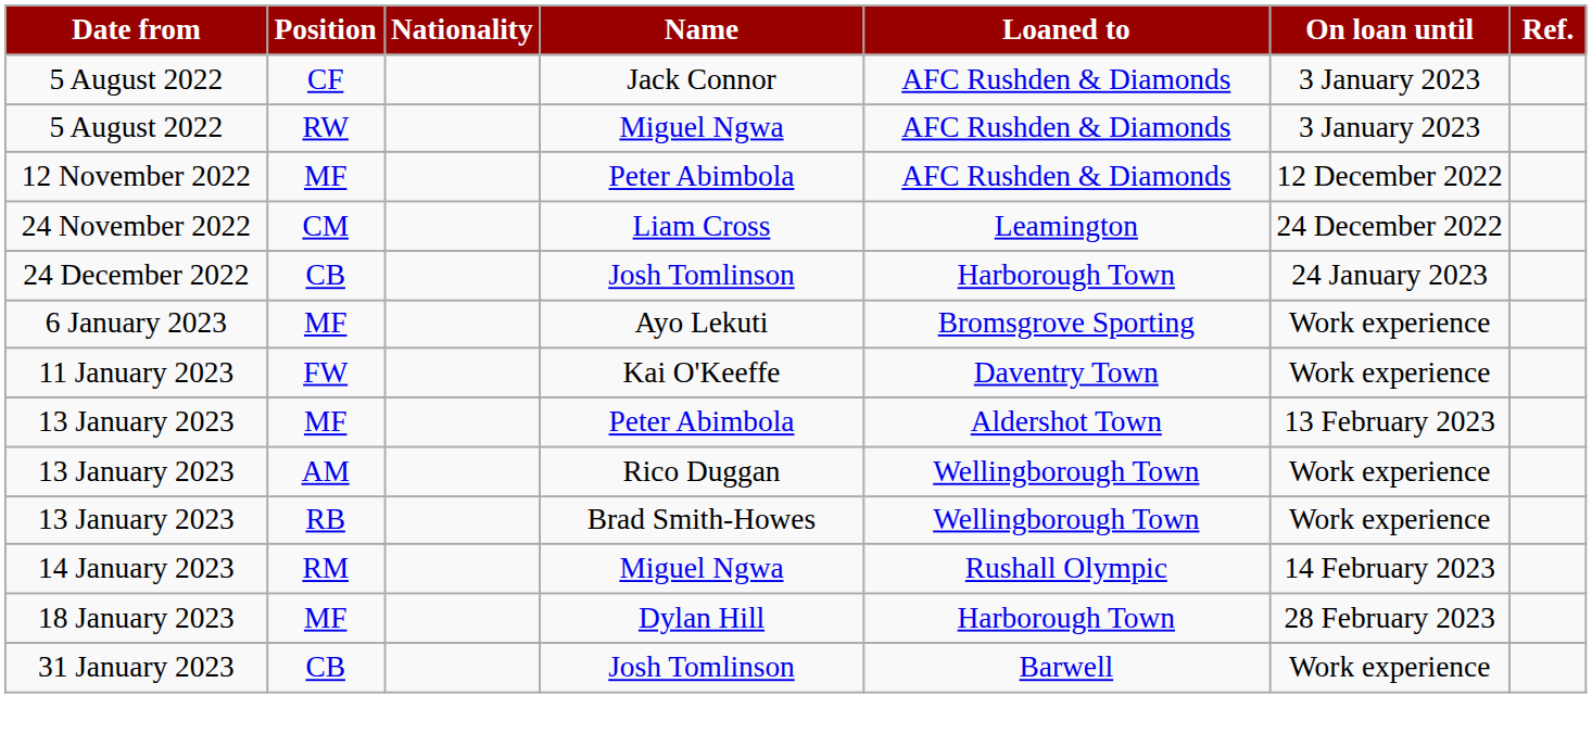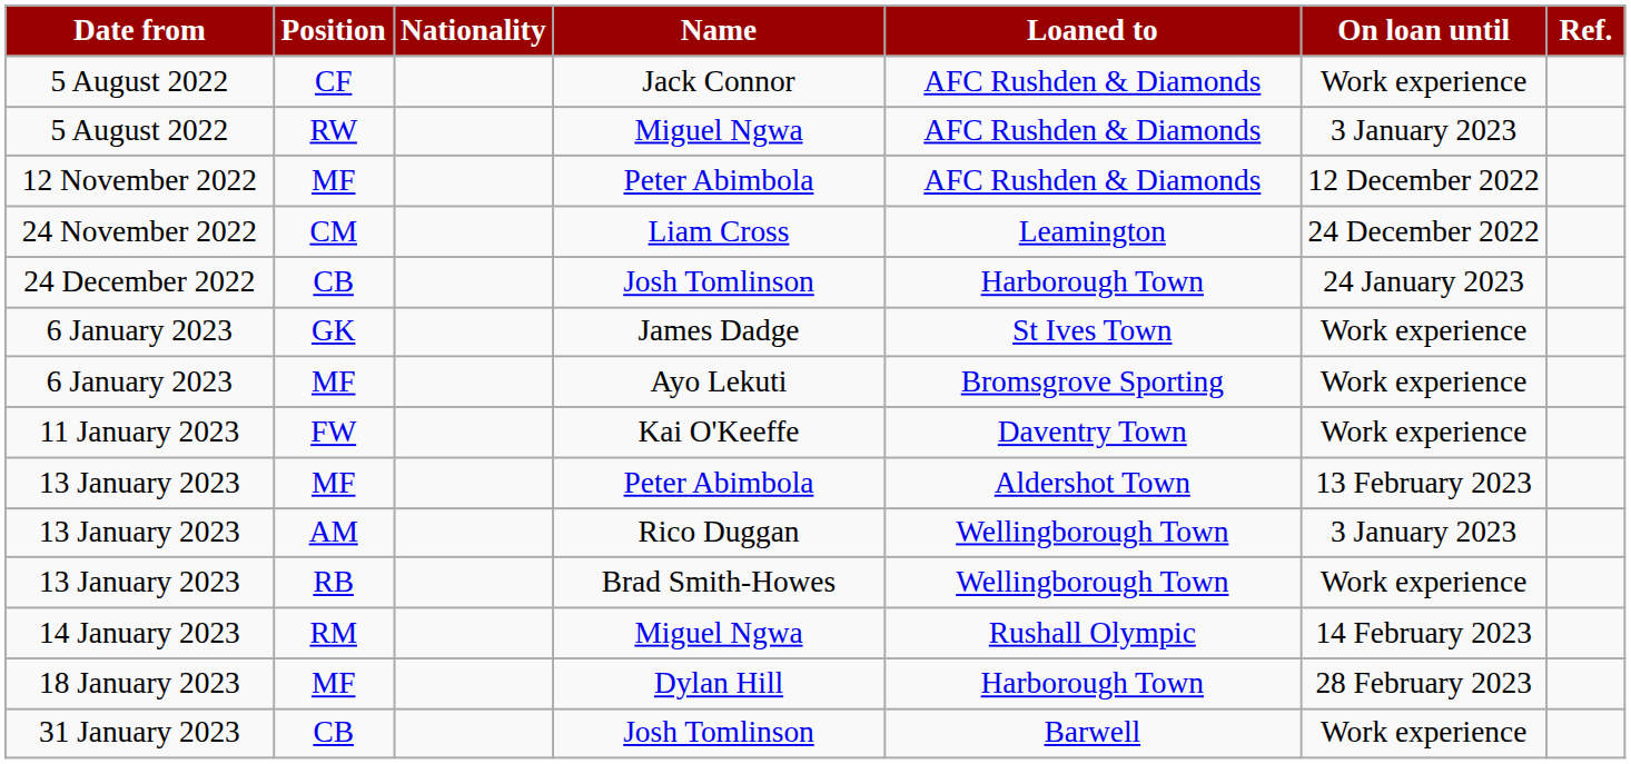Jack Connor | On loan until: 3 January 2023 -> Work experience
+ row: 6 January 2023 | GK | James Dadge | St Ives Town | Work experience
Rico Duggan | On loan until: Work experience -> 3 January 2023
